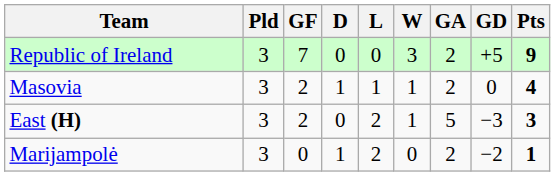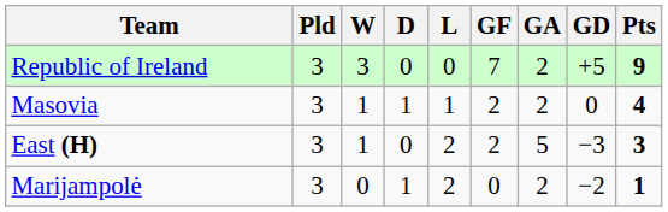columns swapped: W <-> GF
